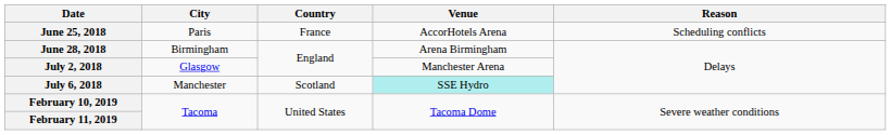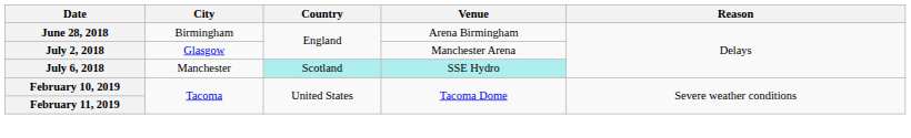- row: June 25, 2018 | Paris | France | AccorHotels Arena | Scheduling conflicts
July 6, 2018 | Country: no background -> paleturquoise background
